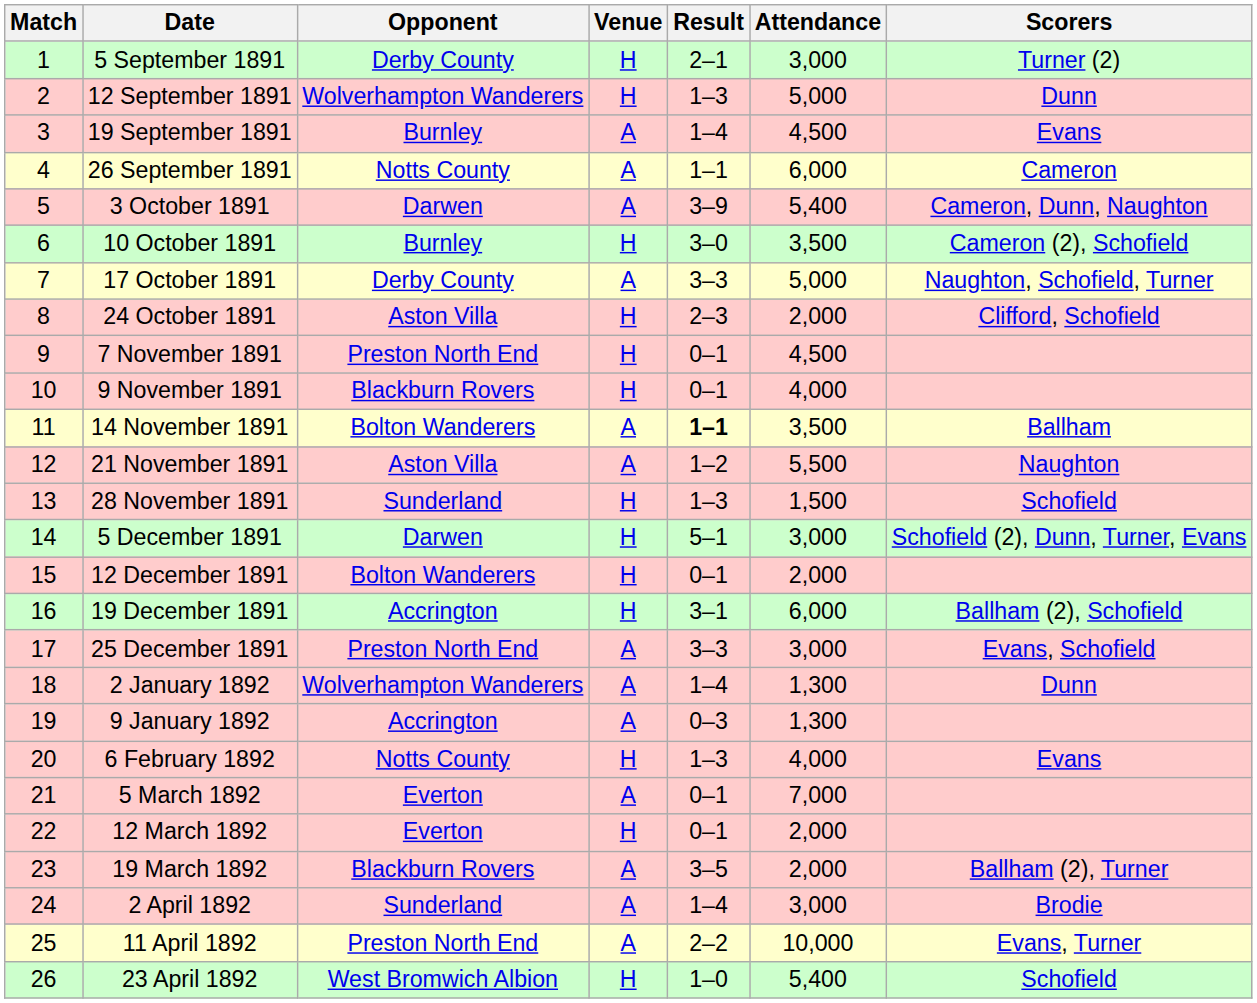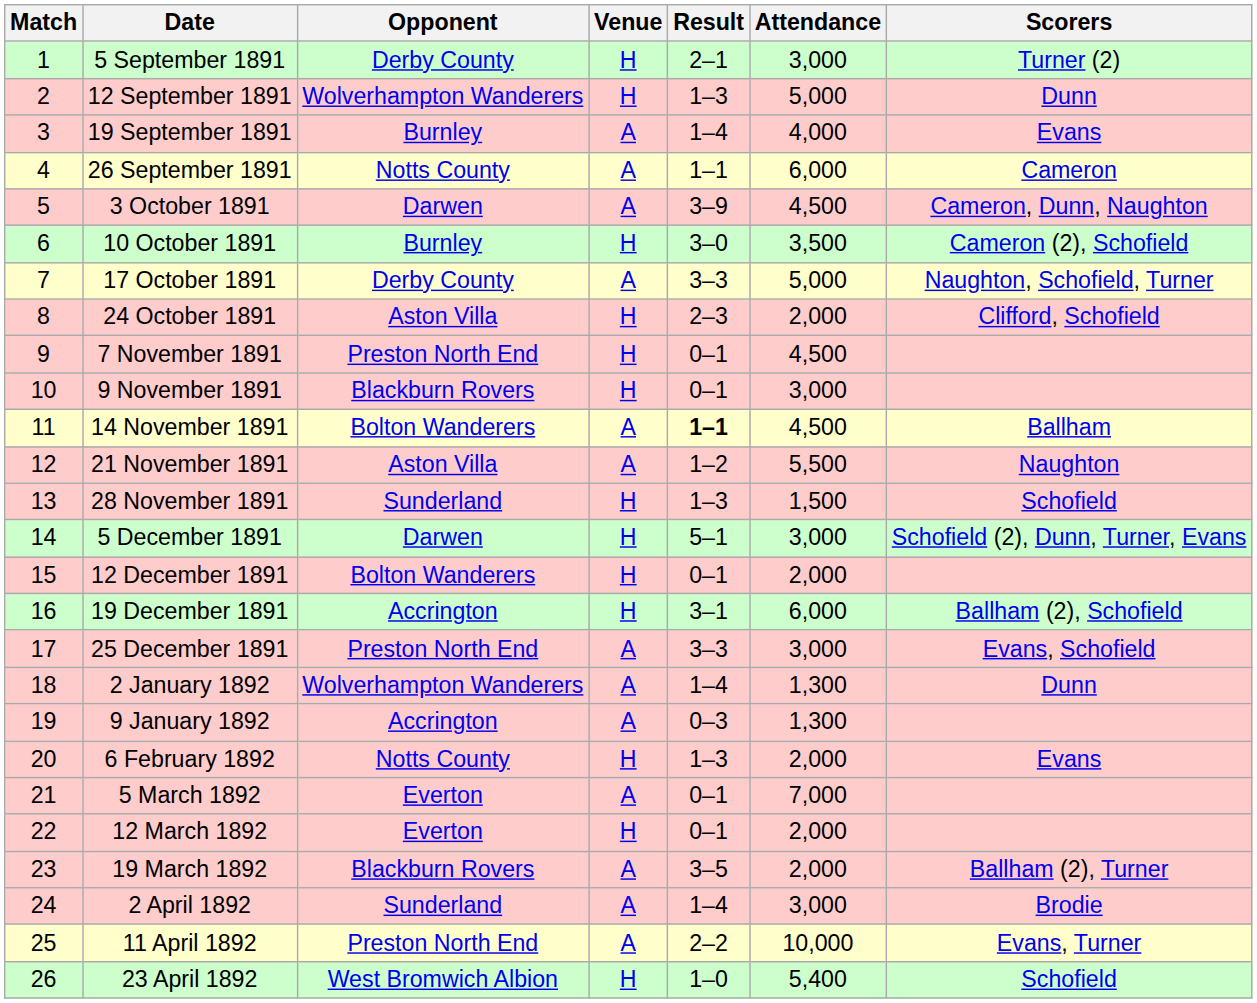19 September 1891 | Attendance: 4,500 -> 4,000
3 October 1891 | Attendance: 5,400 -> 4,500
9 November 1891 | Attendance: 4,000 -> 3,000
14 November 1891 | Attendance: 3,500 -> 4,500
6 February 1892 | Attendance: 4,000 -> 2,000
